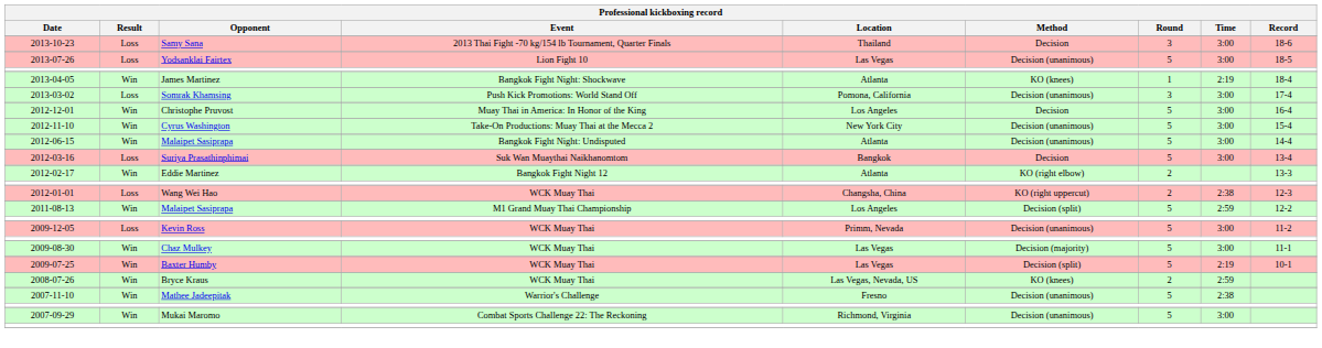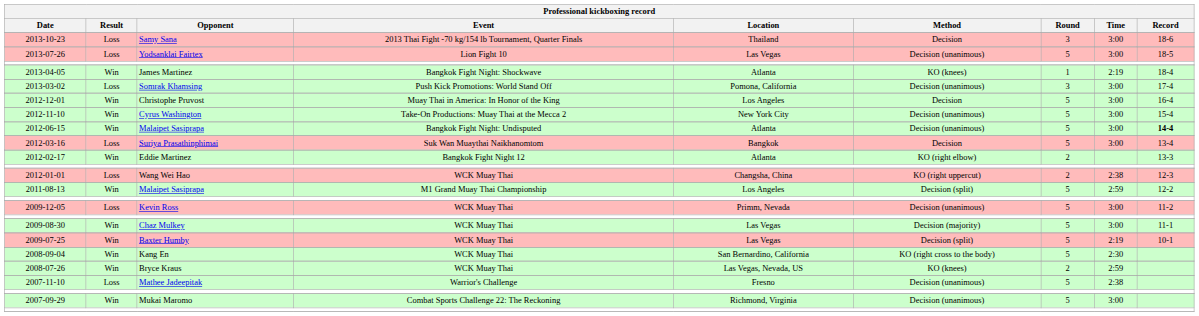2012-06-15 / Malaipet Sasiprapa | Record: normal -> bold
+ row: 2008-09-04 | Win | Kang En | WCK Muay Thai | San Bernardino, California | KO (right cross to the body) | 5 | 2:30
Mathee Jadeepitak | Result: Win -> Loss
